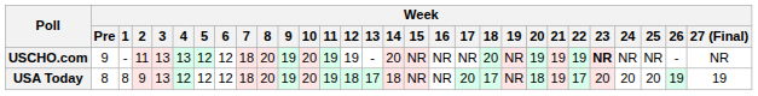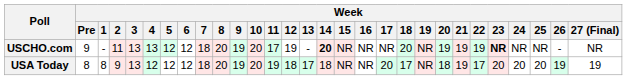USCHO.com | Week / 11: 19 -> 17
USCHO.com | Week / 14: normal -> bold
